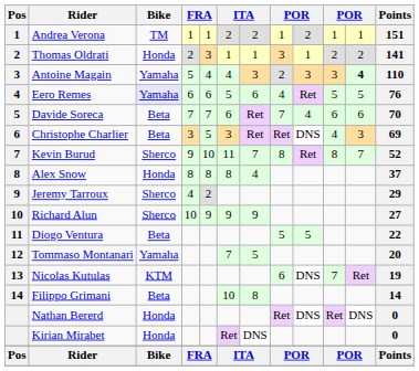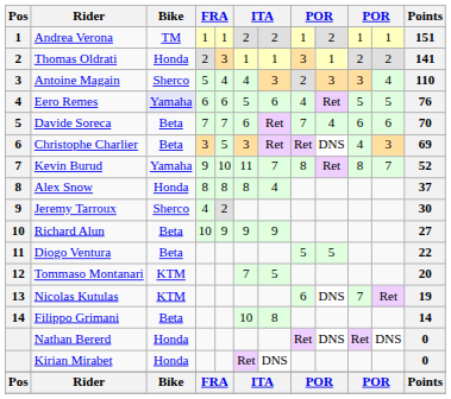Antoine Magain | Bike: Yamaha -> Sherco
Antoine Magain | column 11: bold -> normal
Kevin Burud | Bike: Sherco -> Yamaha
Jeremy Tarroux | Points: 29 -> 30
Richard Alun | Bike: Sherco -> Beta
Tommaso Montanari | Bike: Yamaha -> KTM
